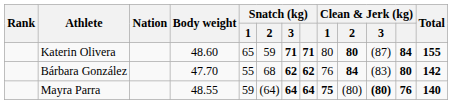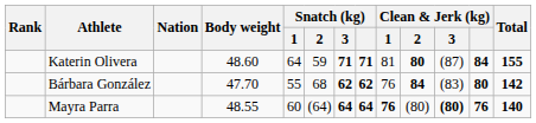Katerin Olivera | Snatch (kg) / 1: 65 -> 64
Katerin Olivera | Clean & Jerk (kg) / 1: 80 -> 81
Mayra Parra | Snatch (kg) / 1: 59 -> 60
Mayra Parra | Clean & Jerk (kg) / 1: 75 -> 76
